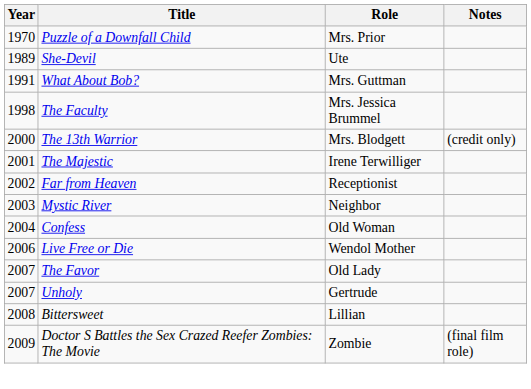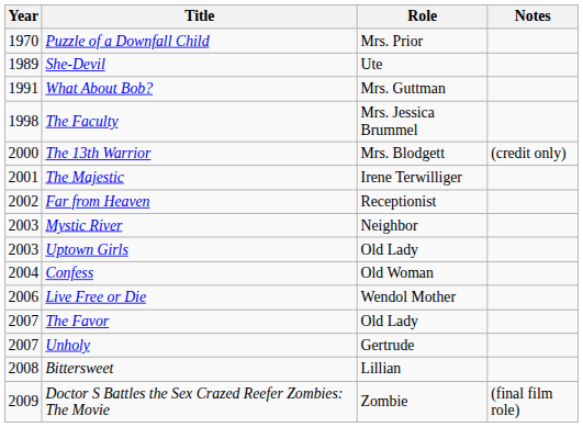+ row: 2003 | Uptown Girls | Old Lady
